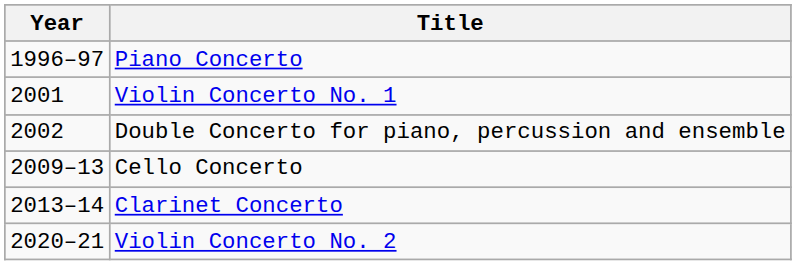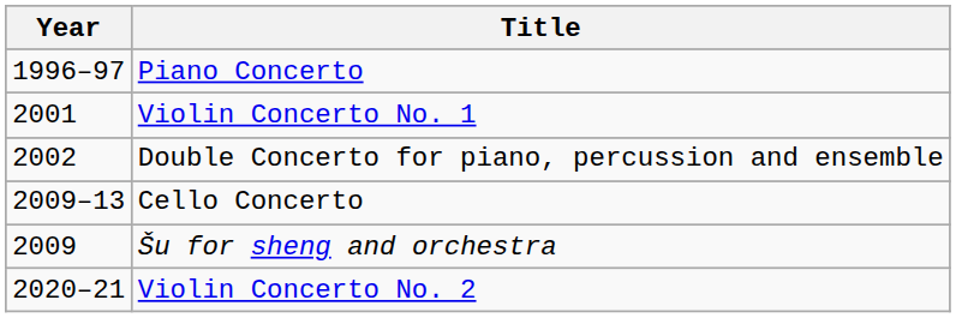+ row: 2009 | Šu for sheng and orchestra
- row: 2013–14 | Clarinet Concerto
